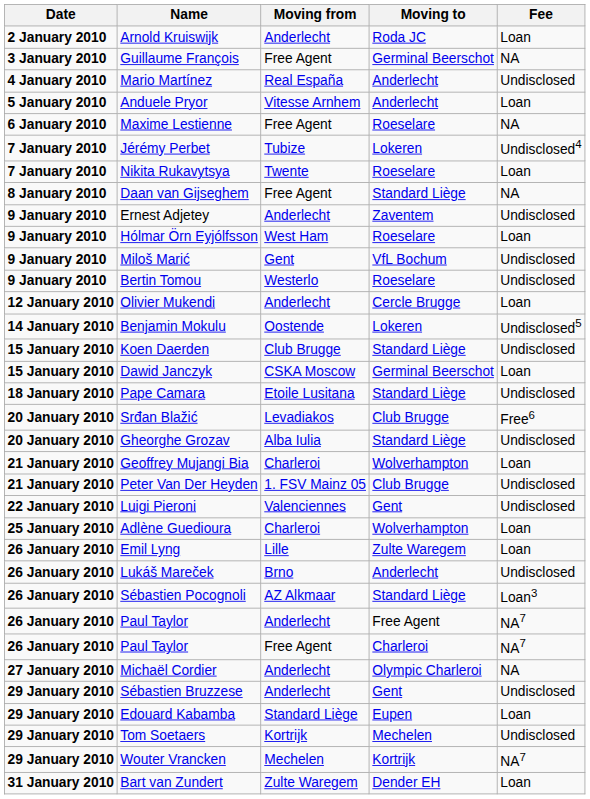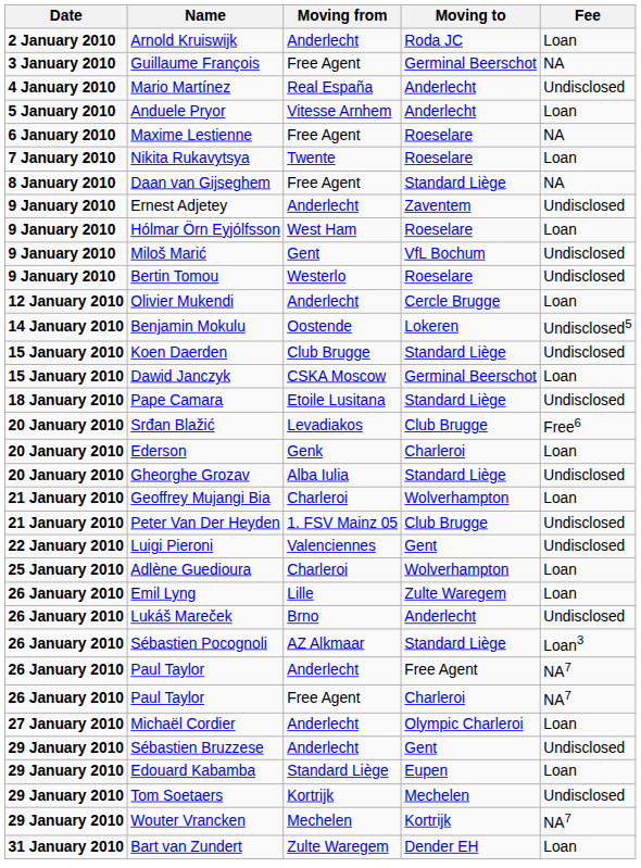- row: 7 January 2010 | Jérémy Perbet | Tubize | Lokeren | Undisclosed4
+ row: 20 January 2010 | Ederson | Genk | Charleroi | Loan
Michaël Cordier | Fee: NA -> Loan
